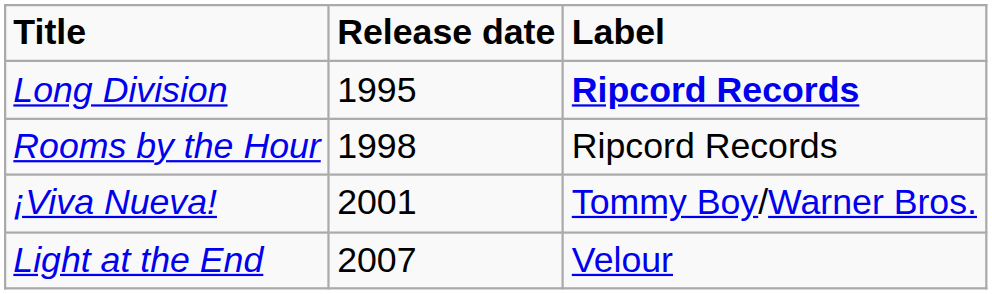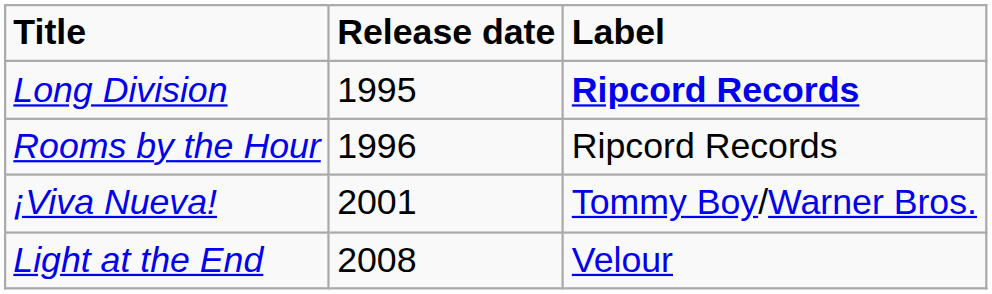Rooms by the Hour | Release date: 1998 -> 1996
Light at the End | Release date: 2007 -> 2008
